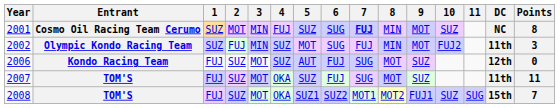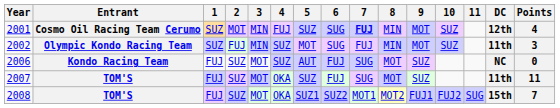2001 | DC: NC -> 12th
2001 | Points: 8 -> 4
2002 | 10: FUJ2 -> SUZ
2006 | DC: 12th -> NC
2008 | 10: SUZ -> FUJ2
